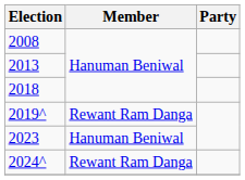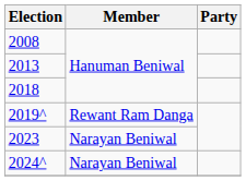2023 | Member: Hanuman Beniwal -> Narayan Beniwal
2024^ | Member: Rewant Ram Danga -> Narayan Beniwal
